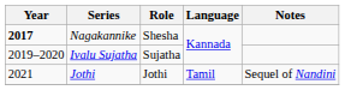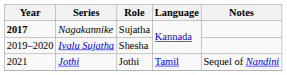Nagakannike | Role: Shesha -> Sujatha
Ivalu Sujatha | Role: Sujatha -> Shesha
